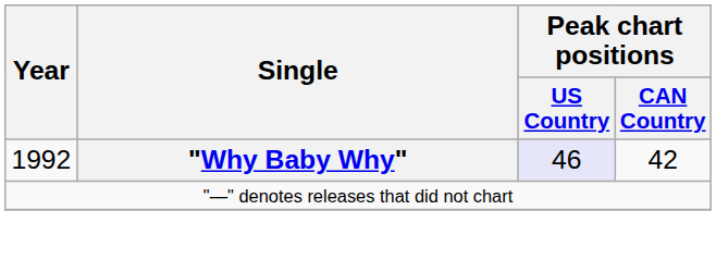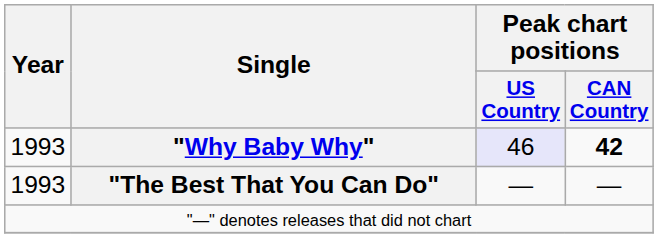"Why Baby Why" | Year: 1992 -> 1993
"Why Baby Why" | Peak chart positions / CAN Country: normal -> bold
+ row: 1993 | "The Best That You Can Do" | — | —
